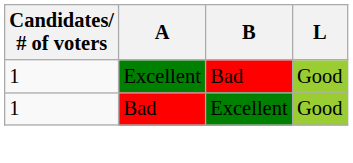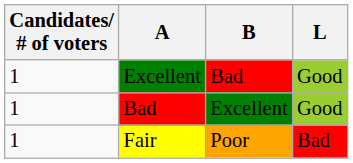+ row: 1 | Fair | Poor | Bad
